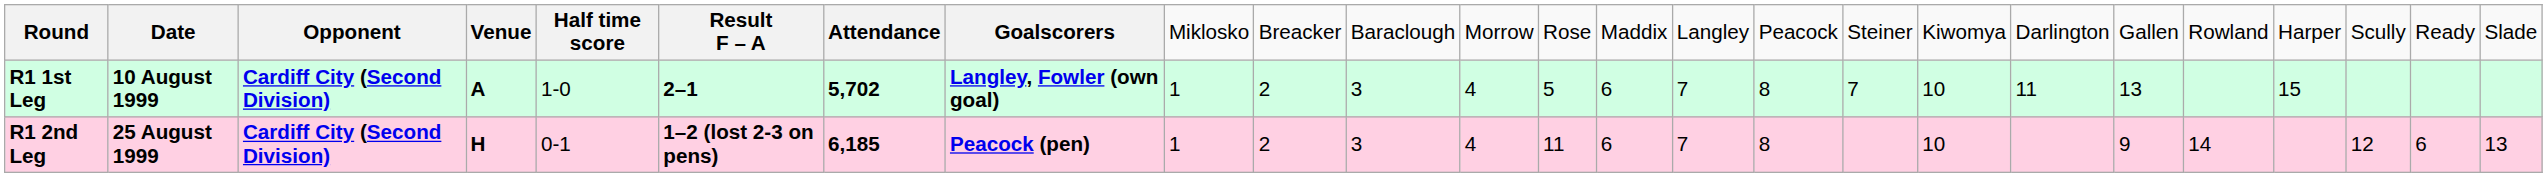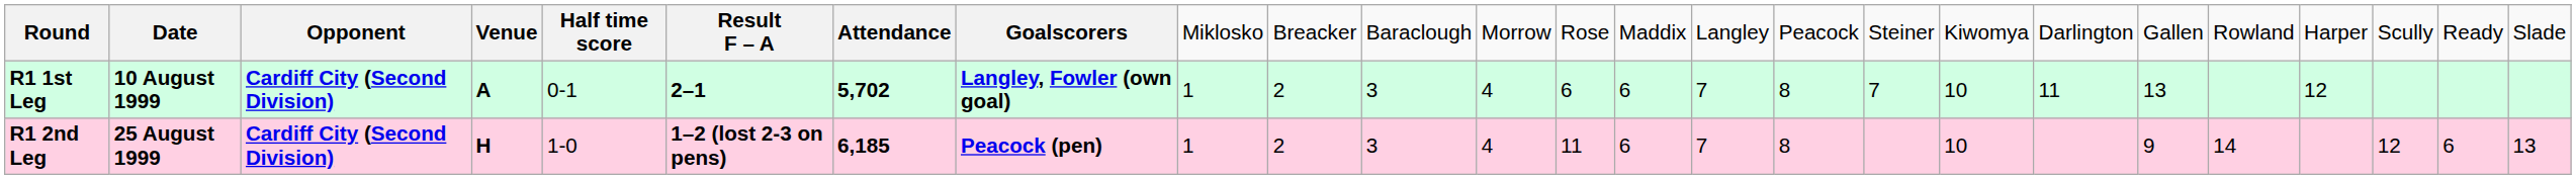R1 1st Leg | column 5: 1-0 -> 0-1
R1 1st Leg | column 13: 5 -> 6
R1 1st Leg | column 22: 15 -> 12
R1 2nd Leg | column 5: 0-1 -> 1-0
